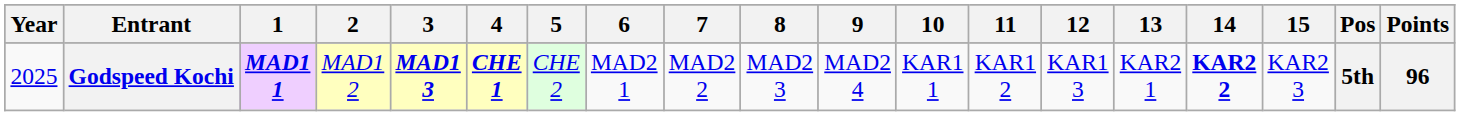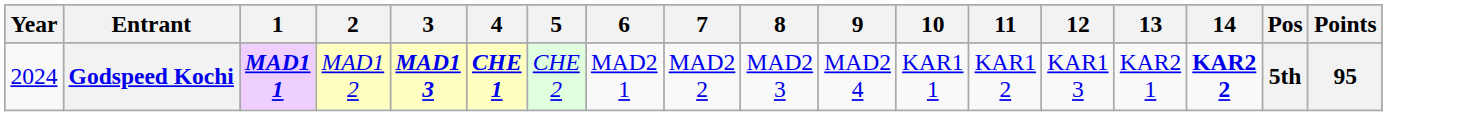- column: 15 | KAR2 3
Godspeed Kochi | Year: 2025 -> 2024
Godspeed Kochi | Points: 96 -> 95
